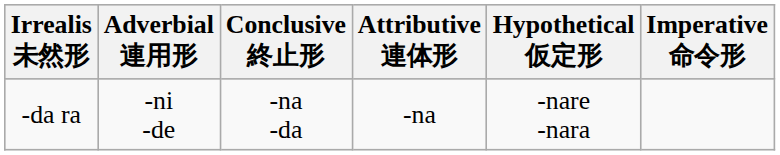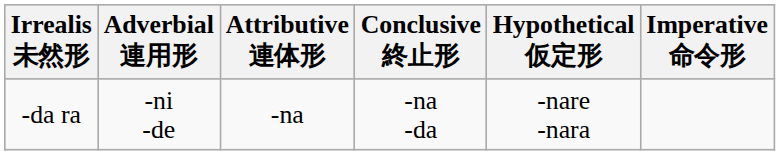columns swapped: Conclusive 終止形 <-> Attributive 連体形
